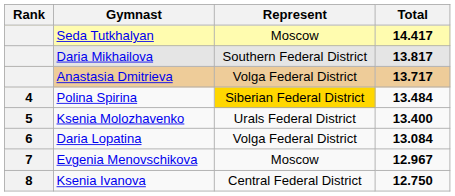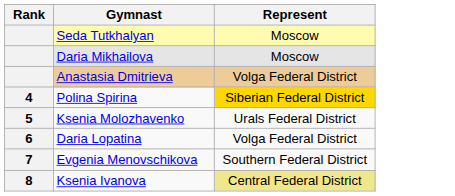- column: Total | 14.417 | 13.817 | 13.717 | 13.484 | 13.400 | 13.084 | 12.967 | 12.750
Daria Mikhailova | Represent: Southern Federal District -> Moscow
Evgenia Menovschikova | Represent: Moscow -> Southern Federal District
Ksenia Ivanova | Represent: no background -> khaki background
